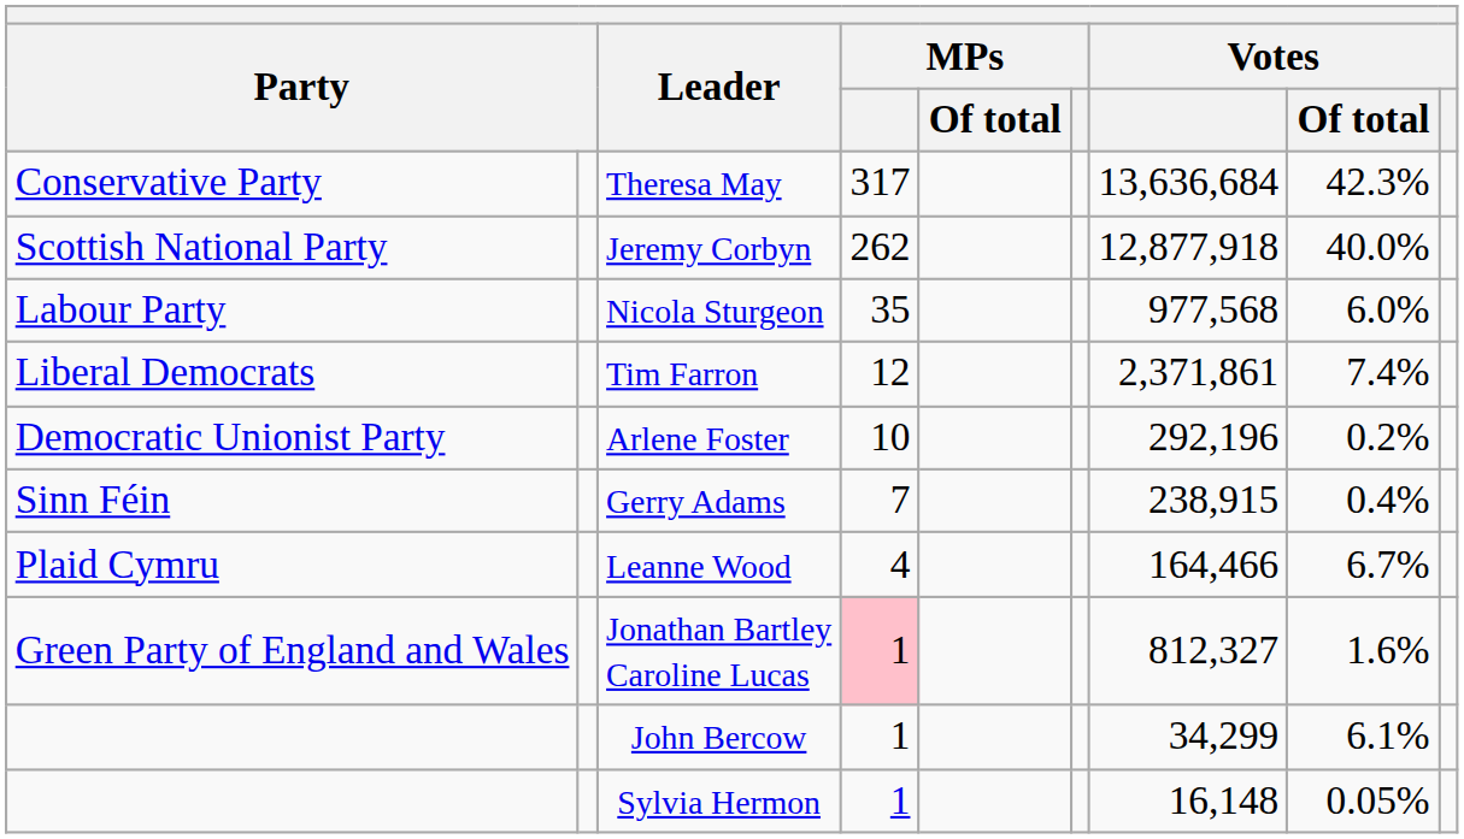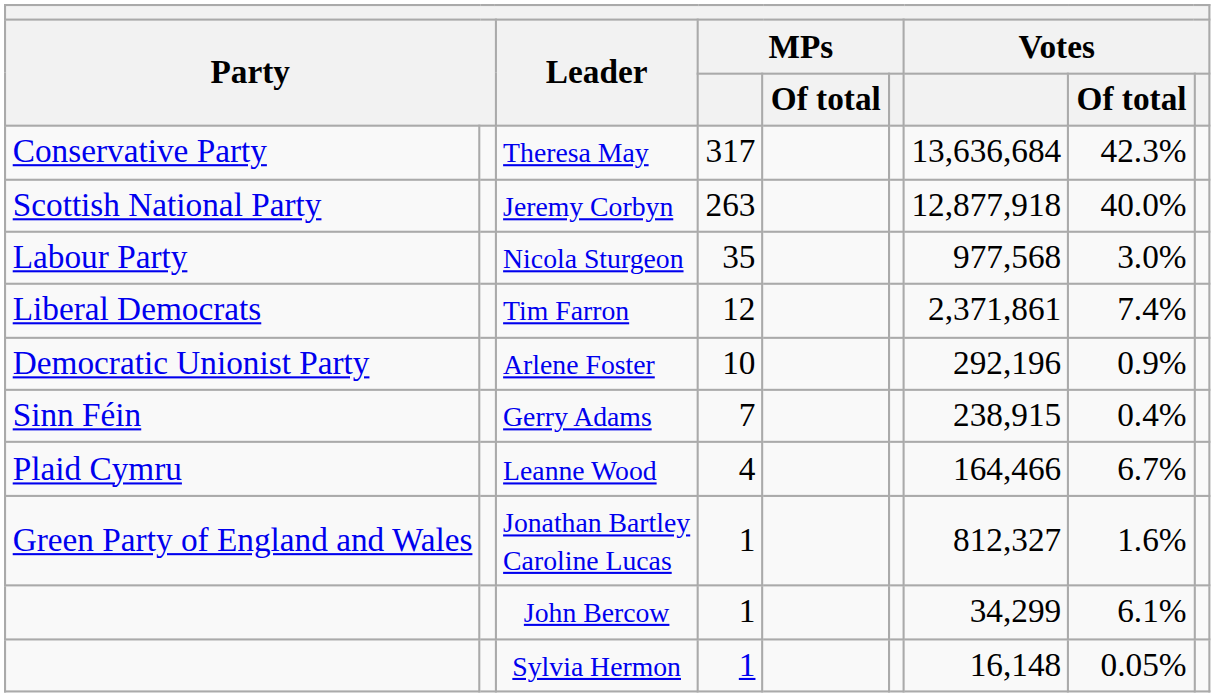Jeremy Corbyn | column 4: 262 -> 263
Nicola Sturgeon | Votes / Of total: 6.0% -> 3.0%
Arlene Foster | Votes / Of total: 0.2% -> 0.9%
Jonathan Bartley Caroline Lucas | column 4: pink background -> no background
